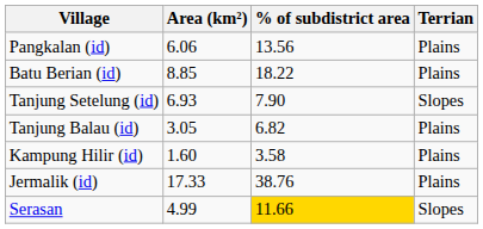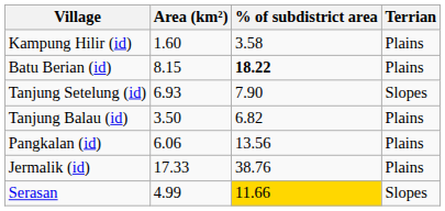rows swapped: Kampung Hilir (id) <-> Pangkalan (id)
Batu Berian (id) | Area (km²): 8.85 -> 8.15
Batu Berian (id) | % of subdistrict area: normal -> bold
Tanjung Balau (id) | Area (km²): 3.05 -> 3.50
